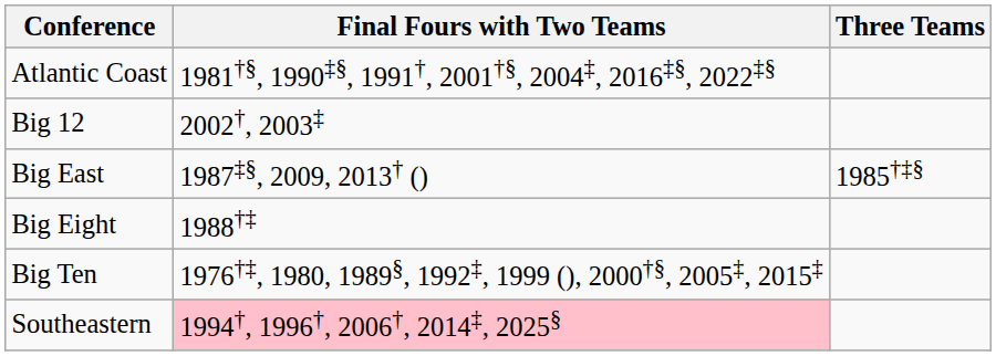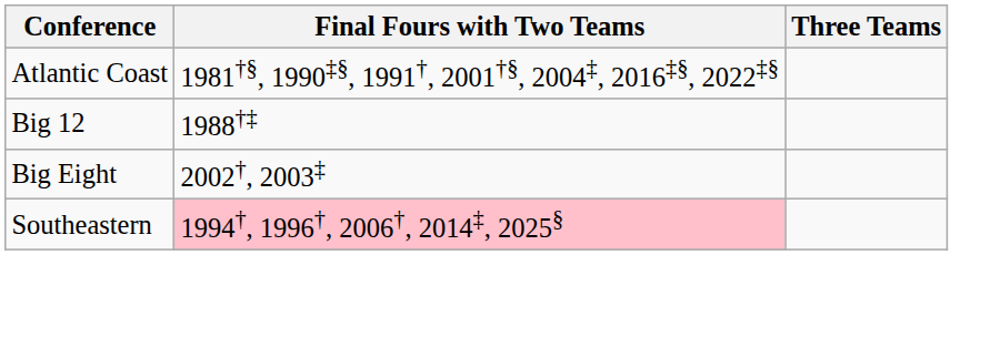Big 12 | Final Fours with Two Teams: 2002†, 2003‡ -> 1988†‡
- row: Big East | 1987‡§, 2009, 2013† () | 1985†‡§
Big Eight | Final Fours with Two Teams: 1988†‡ -> 2002†, 2003‡
- row: Big Ten | 1976†‡, 1980, 1989§, 1992‡, 1999 (), 2000†§, 2005‡, 2015‡
